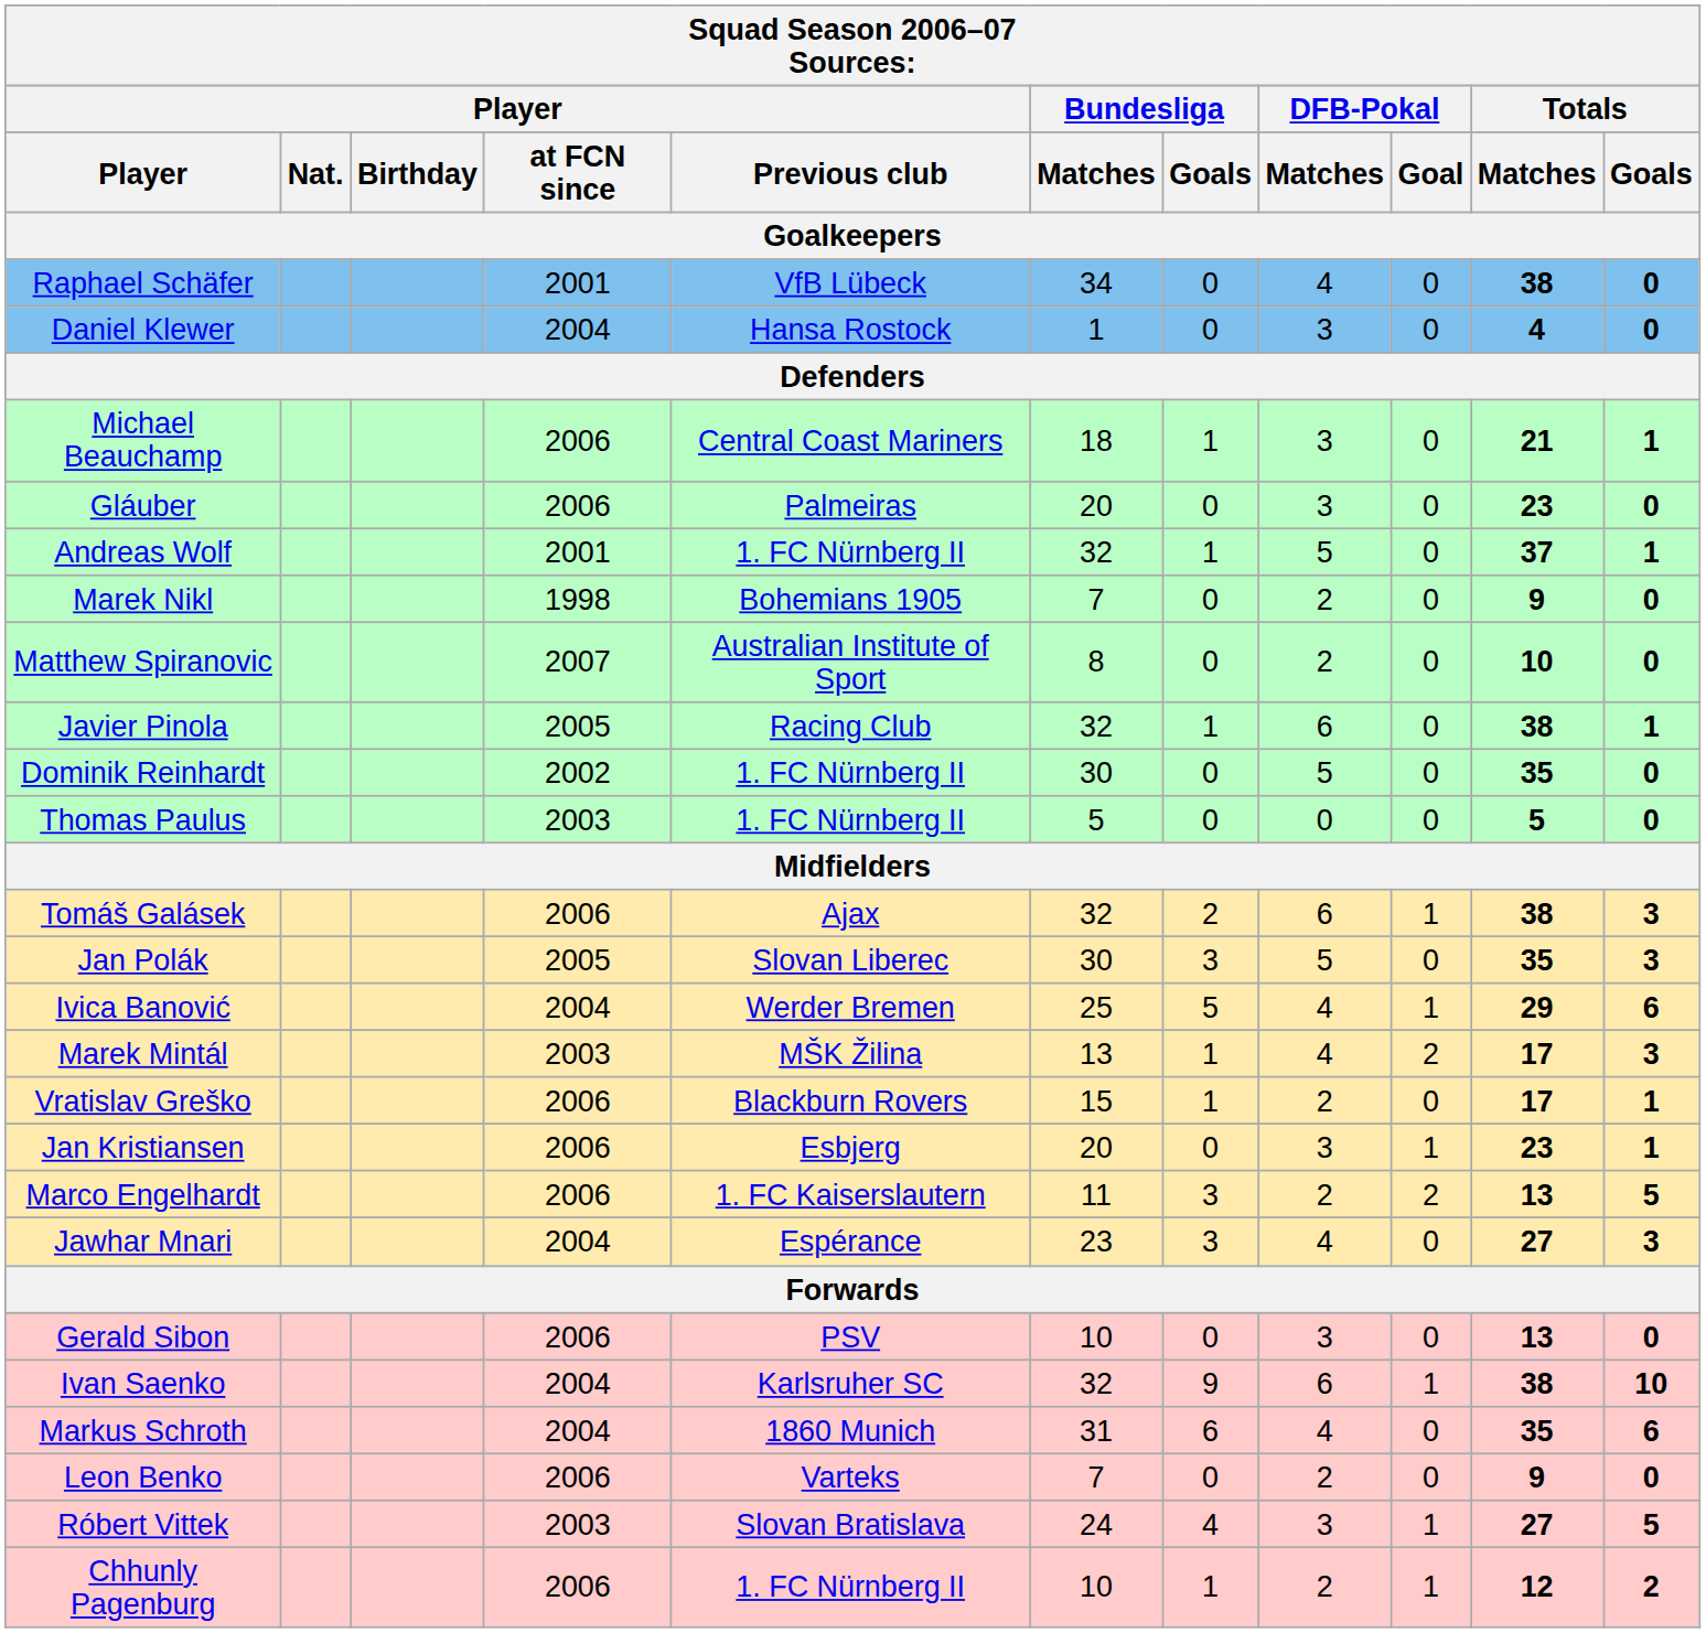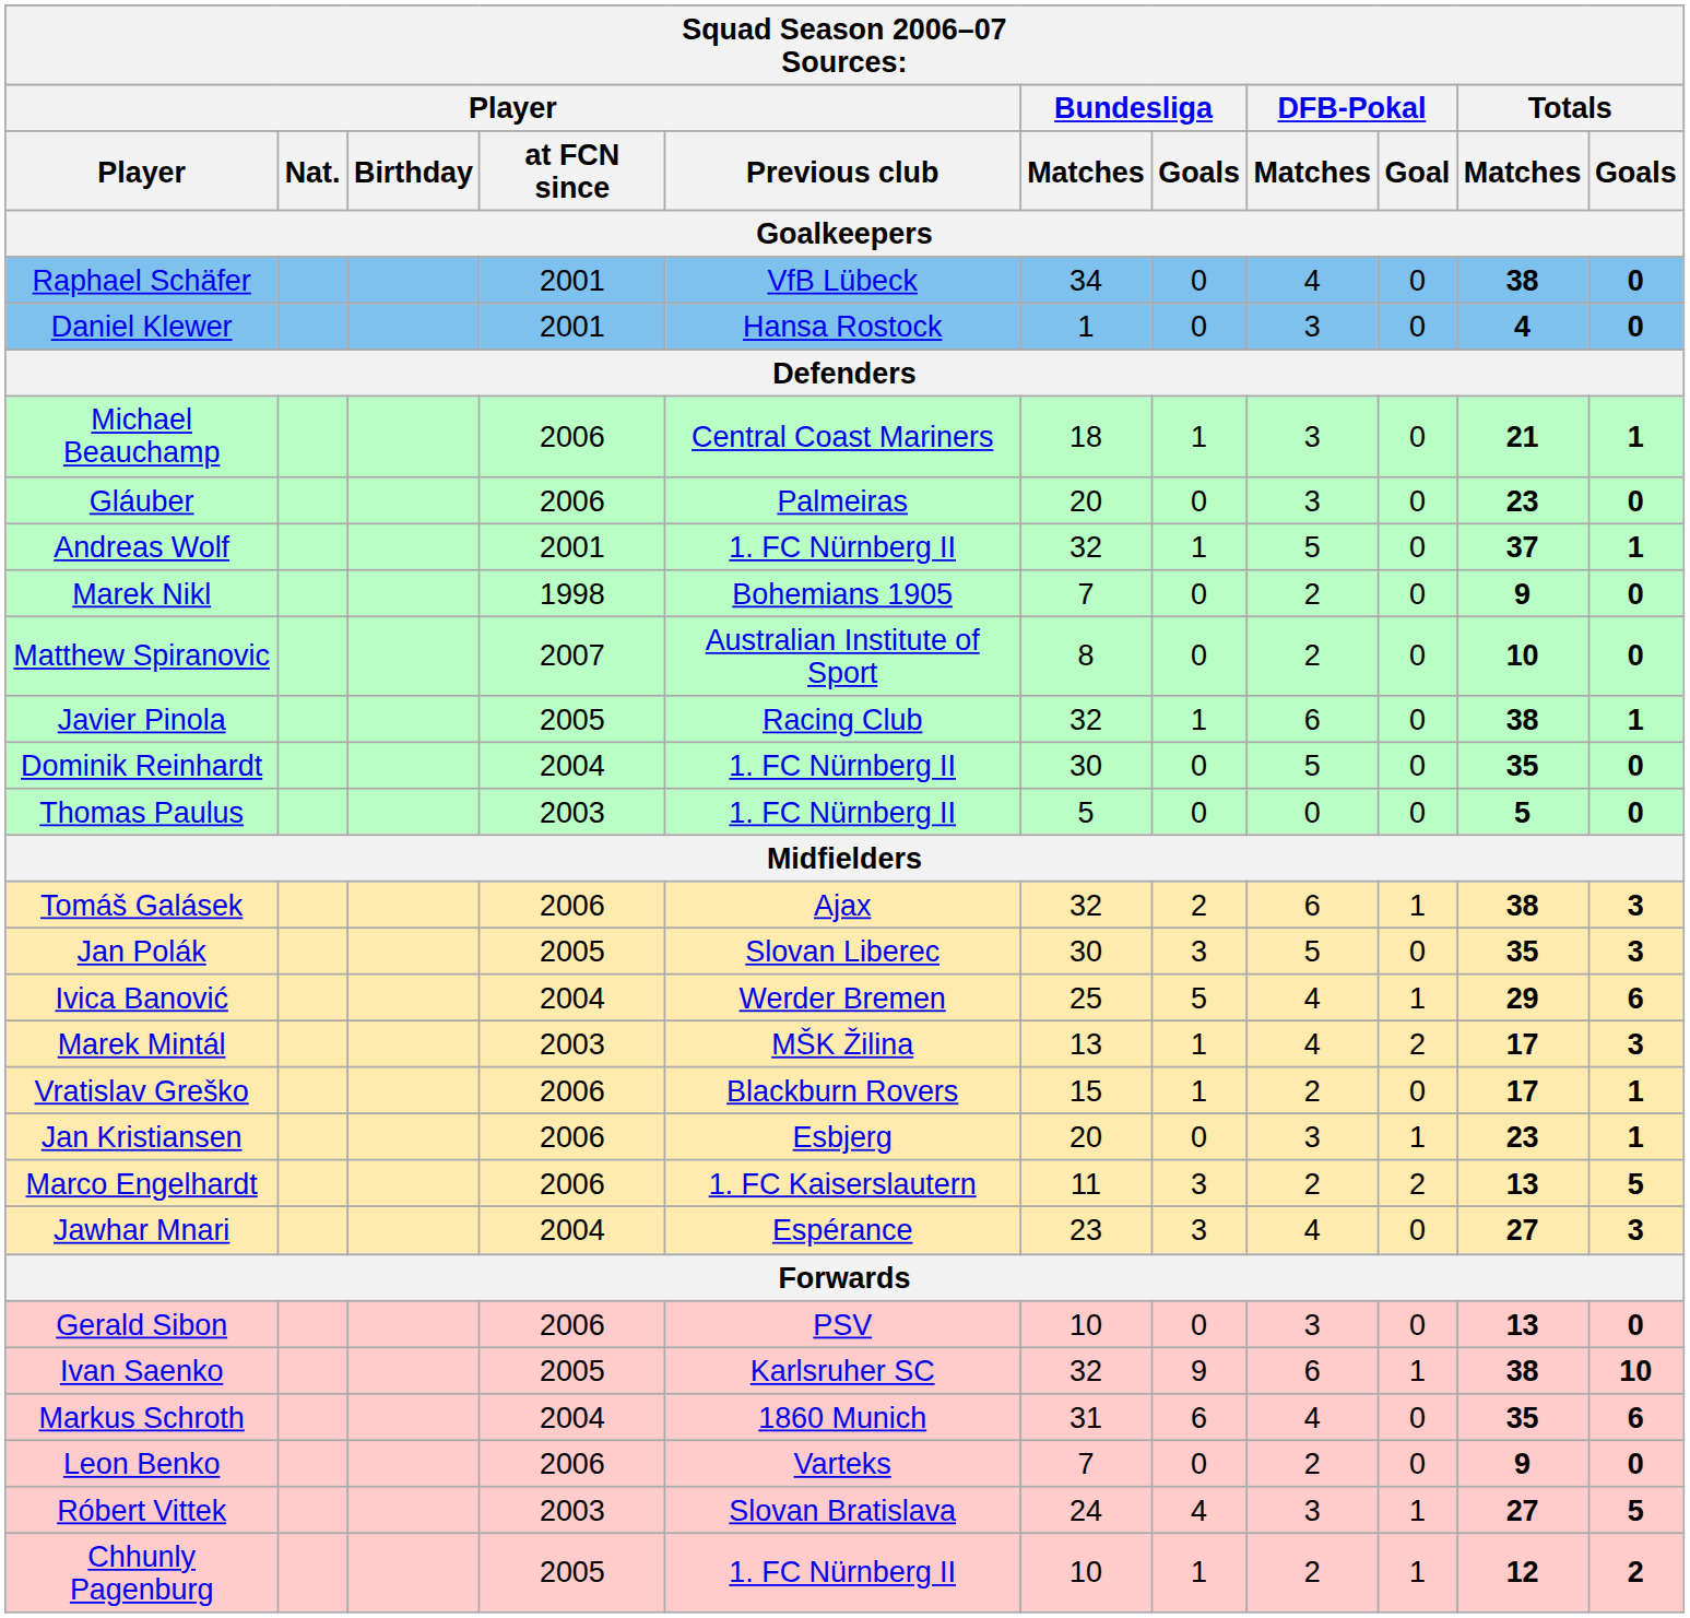Daniel Klewer | Player / at FCN since: 2004 -> 2001
Dominik Reinhardt | Player / at FCN since: 2002 -> 2004
Ivan Saenko | Player / at FCN since: 2004 -> 2005
Chhunly Pagenburg | Player / at FCN since: 2006 -> 2005
